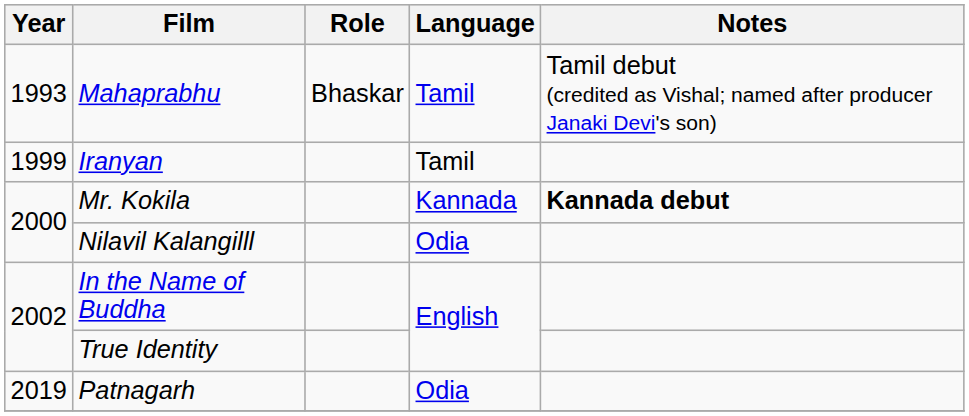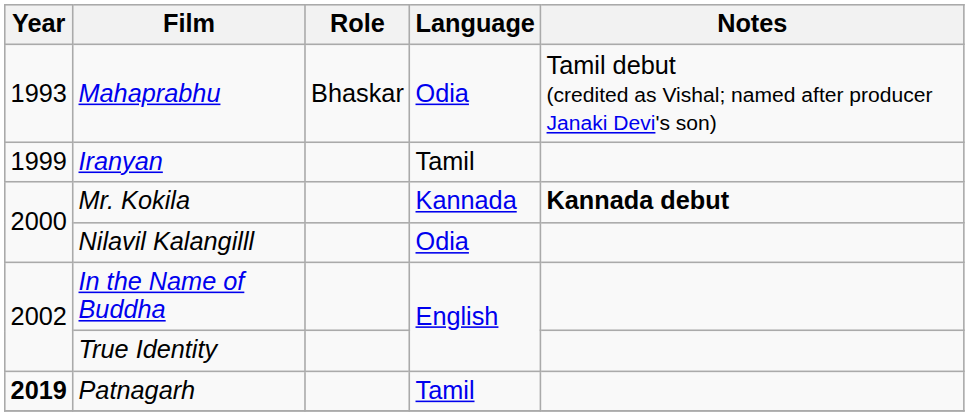Mahaprabhu | Language: Tamil -> Odia
Patnagarh | Year: normal -> bold
Patnagarh | Language: Odia -> Tamil
